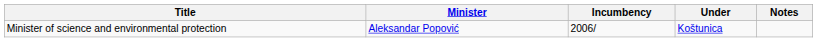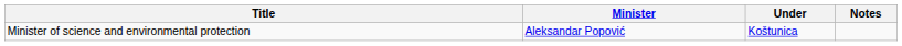- column: Incumbency | 2006/
